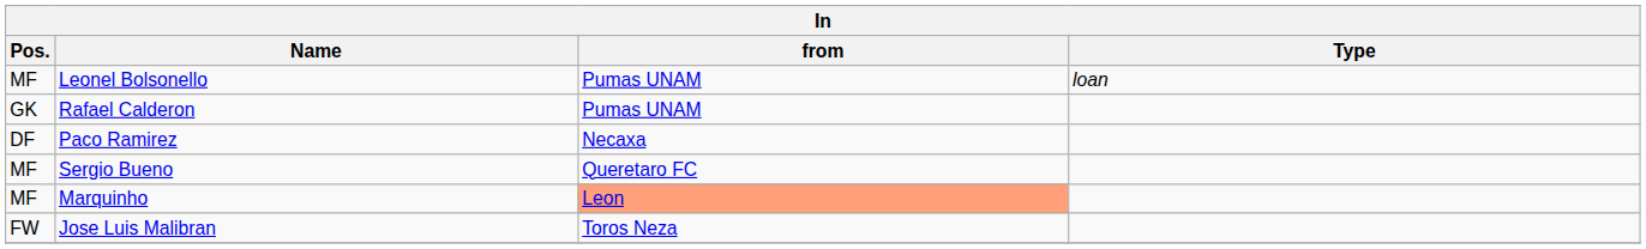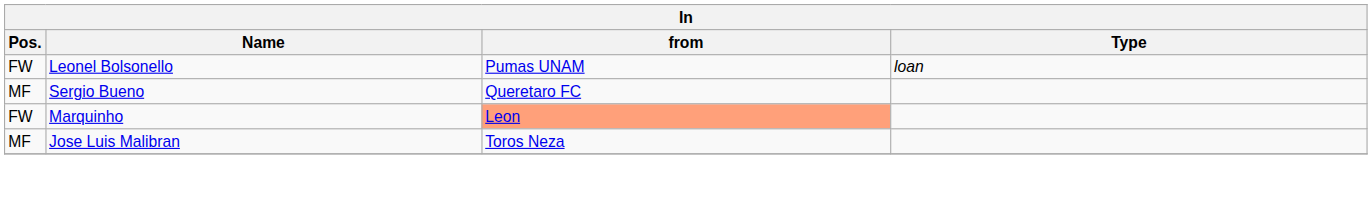Leonel Bolsonello | Pos.: MF -> FW
- row: GK | Rafael Calderon | Pumas UNAM
- row: DF | Paco Ramirez | Necaxa
Marquinho | Pos.: MF -> FW
Jose Luis Malibran | Pos.: FW -> MF
